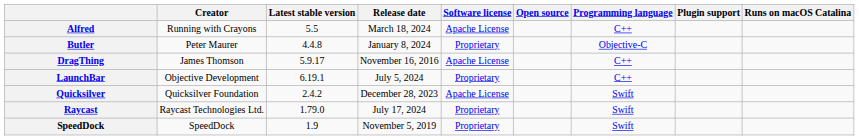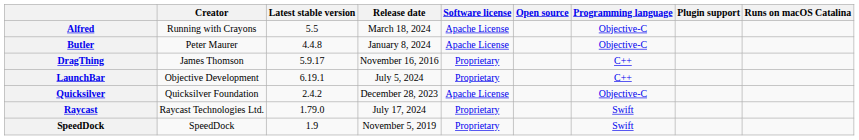Alfred | Programming language: C++ -> Objective-C
Butler | Software license: Proprietary -> Apache License
DragThing | Software license: Apache License -> Proprietary
Quicksilver | Programming language: Swift -> Objective-C
